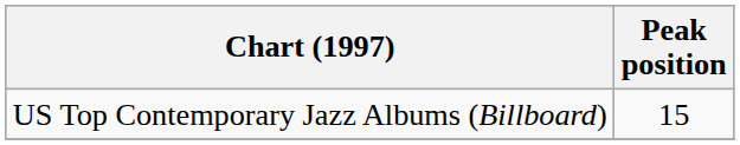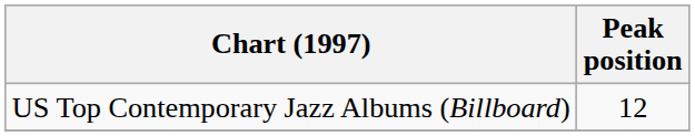US Top Contemporary Jazz Albums (Billboard) | Peak position: 15 -> 12
